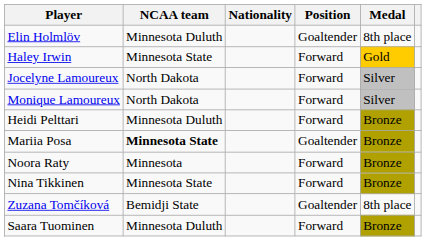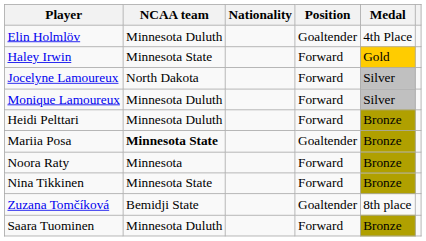Elin Holmlöv | Medal: 8th place -> 4th Place
Monique Lamoureux | NCAA team: North Dakota -> Minnesota Duluth
